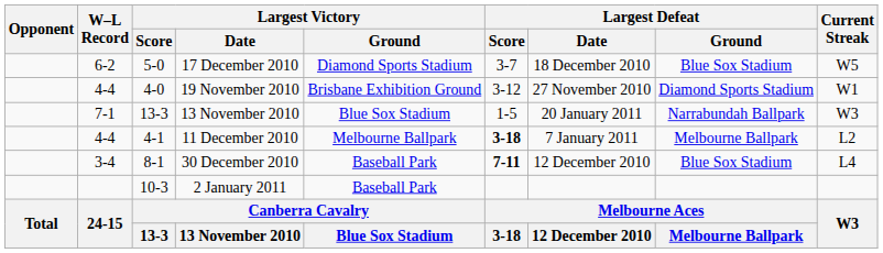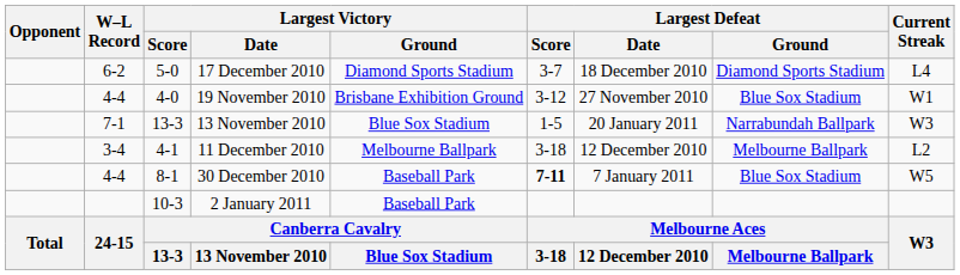17 December 2010 | Largest Defeat / Ground: Blue Sox Stadium -> Diamond Sports Stadium
17 December 2010 | Current Streak: W5 -> L4
19 November 2010 | Largest Defeat / Ground: Diamond Sports Stadium -> Blue Sox Stadium
11 December 2010 | W–L Record: 4-4 -> 3-4
11 December 2010 | Largest Defeat / Score: bold -> normal
11 December 2010 | Largest Defeat / Date: 7 January 2011 -> 12 December 2010
30 December 2010 | W–L Record: 3-4 -> 4-4
30 December 2010 | Largest Defeat / Date: 12 December 2010 -> 7 January 2011
30 December 2010 | Current Streak: L4 -> W5
